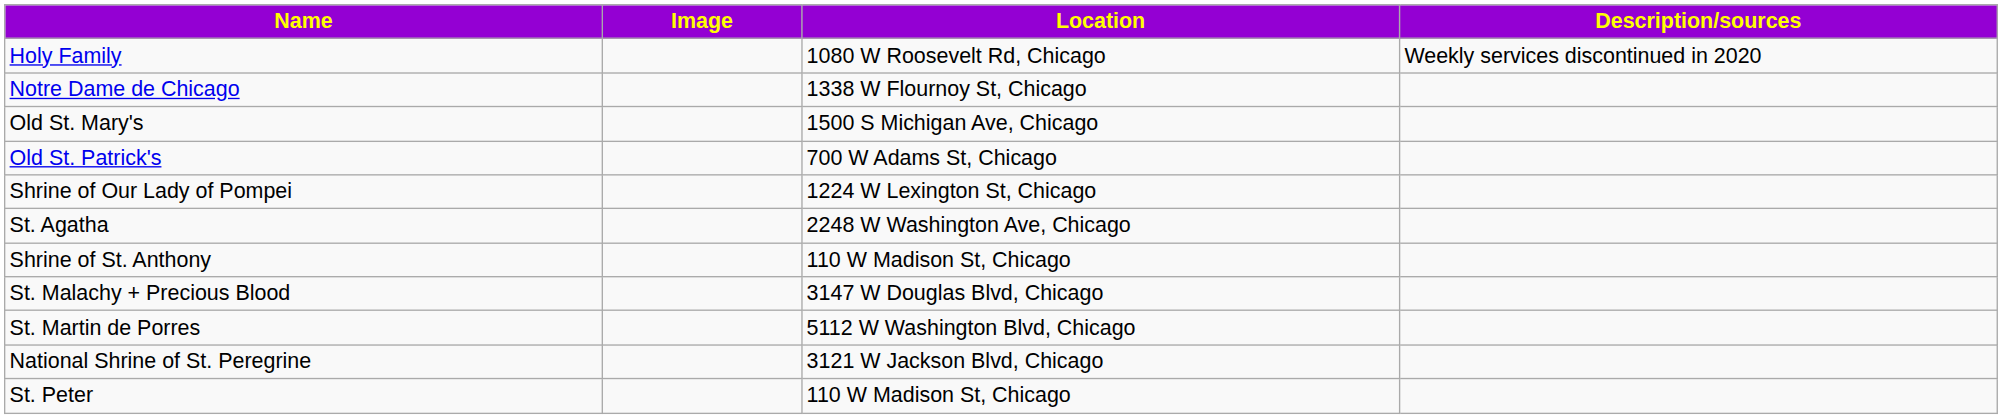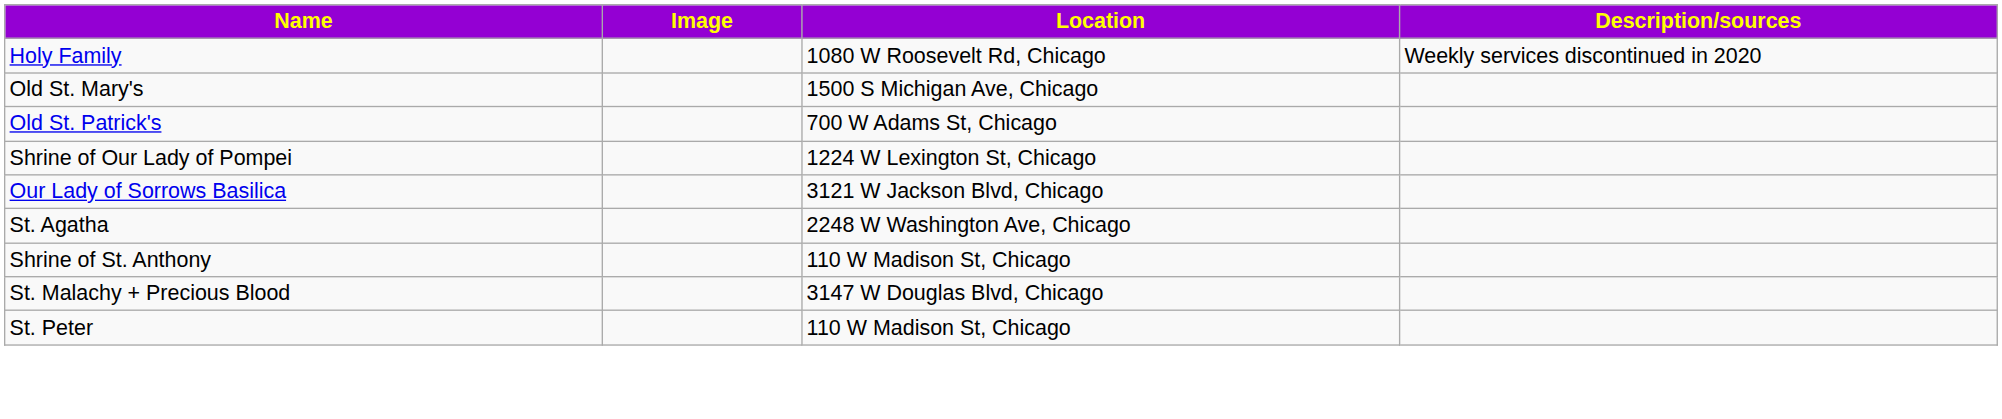- row: Notre Dame de Chicago | 1338 W Flournoy St, Chicago
+ row: Our Lady of Sorrows Basilica | 3121 W Jackson Blvd, Chicago
- row: St. Martin de Porres | 5112 W Washington Blvd, Chicago
- row: National Shrine of St. Peregrine | 3121 W Jackson Blvd, Chicago
